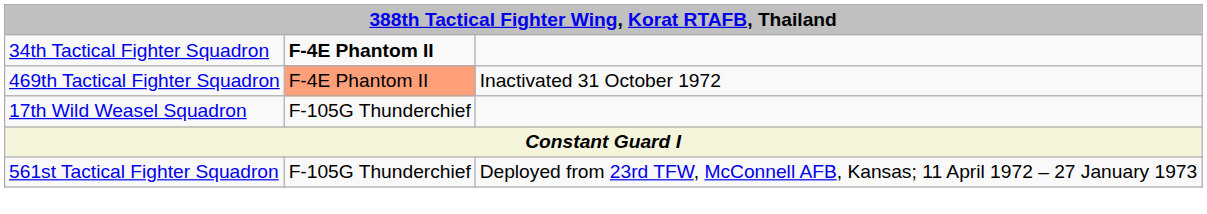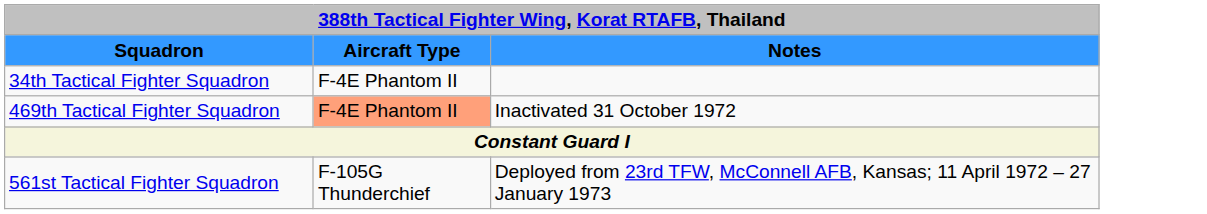+ row: Squadron | Aircraft Type | Notes
34th Tactical Fighter Squadron | column 2: bold -> normal
- row: 17th Wild Weasel Squadron | F-105G Thunderchief
